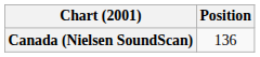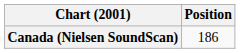Canada (Nielsen SoundScan) | Position: 136 -> 186
